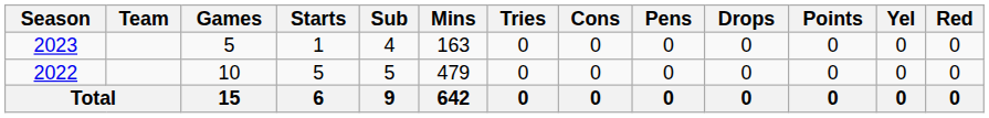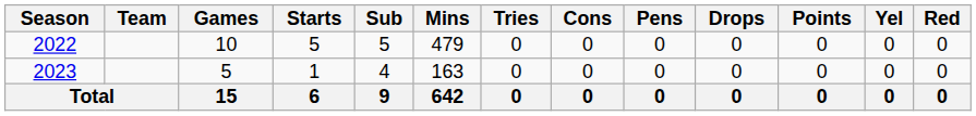rows swapped: 2022 <-> 2023
